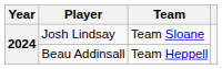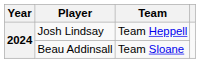Josh Lindsay | Team: Team Sloane -> Team Heppell
Beau Addinsall | Team: Team Heppell -> Team Sloane
